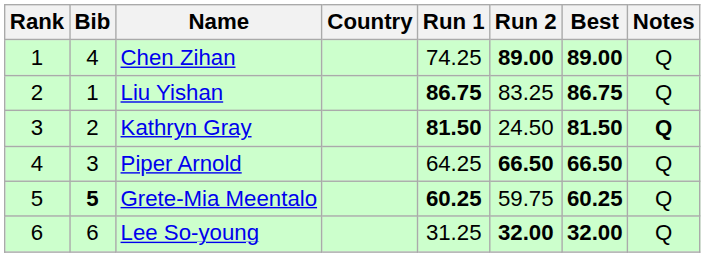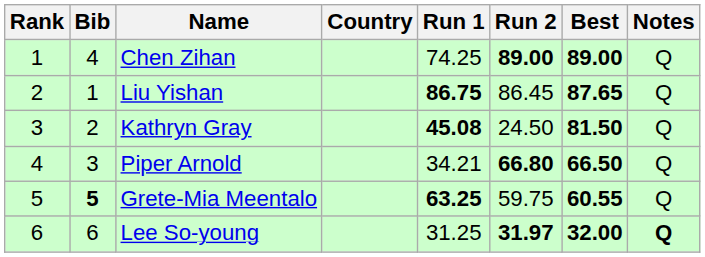Liu Yishan | Run 2: 83.25 -> 86.45
Liu Yishan | Best: 86.75 -> 87.65
Kathryn Gray | Run 1: 81.50 -> 45.08
Kathryn Gray | Notes: bold -> normal
Piper Arnold | Run 1: 64.25 -> 34.21
Piper Arnold | Run 2: 66.50 -> 66.80
Grete-Mia Meentalo | Run 1: 60.25 -> 63.25
Grete-Mia Meentalo | Best: 60.25 -> 60.55
Lee So-young | Run 2: 32.00 -> 31.97
Lee So-young | Notes: normal -> bold
